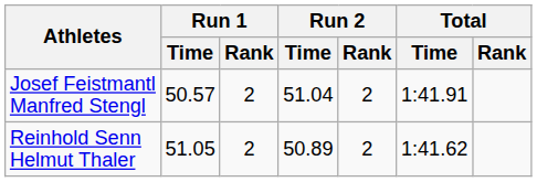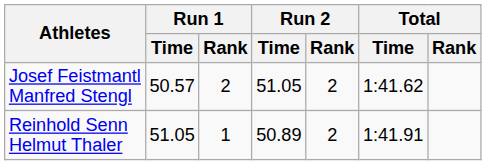Josef Feistmantl Manfred Stengl | Run 2 / Time: 51.04 -> 51.05
Josef Feistmantl Manfred Stengl | Total / Time: 1:41.91 -> 1:41.62
Reinhold Senn Helmut Thaler | Run 1 / Rank: 2 -> 1
Reinhold Senn Helmut Thaler | Total / Time: 1:41.62 -> 1:41.91
